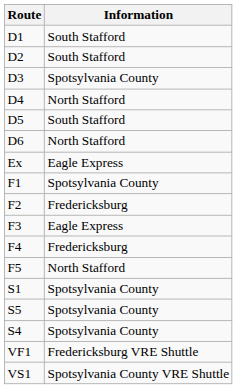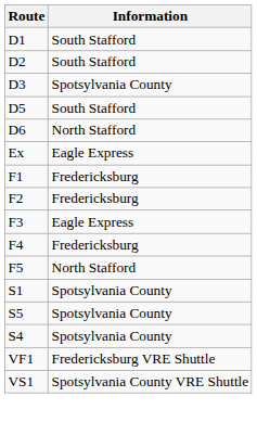- row: D4 | North Stafford
F1 | Information: Spotsylvania County -> Fredericksburg
